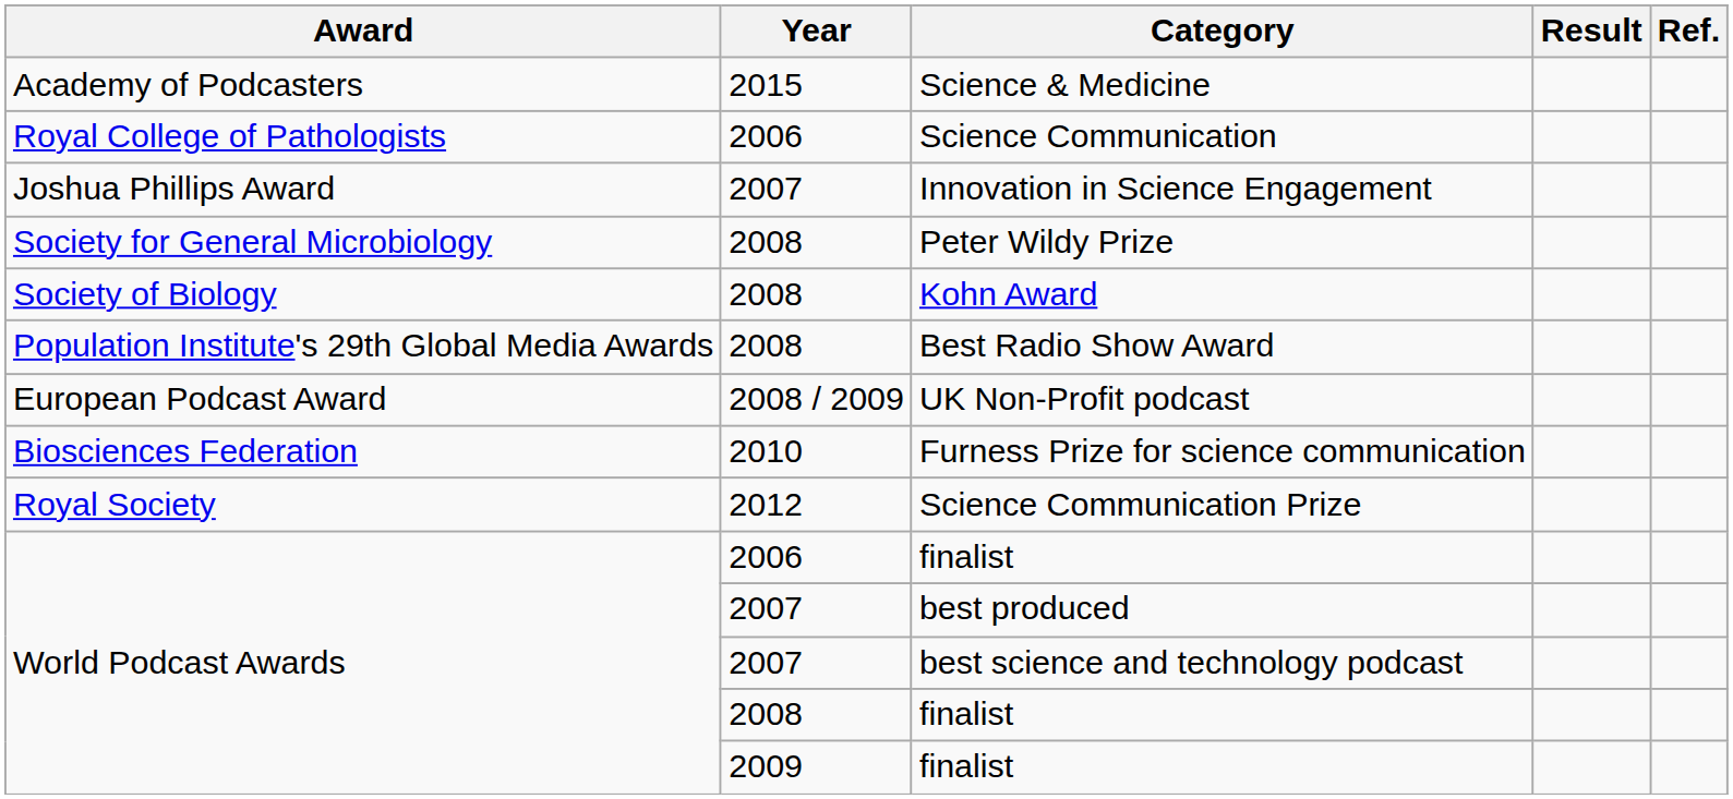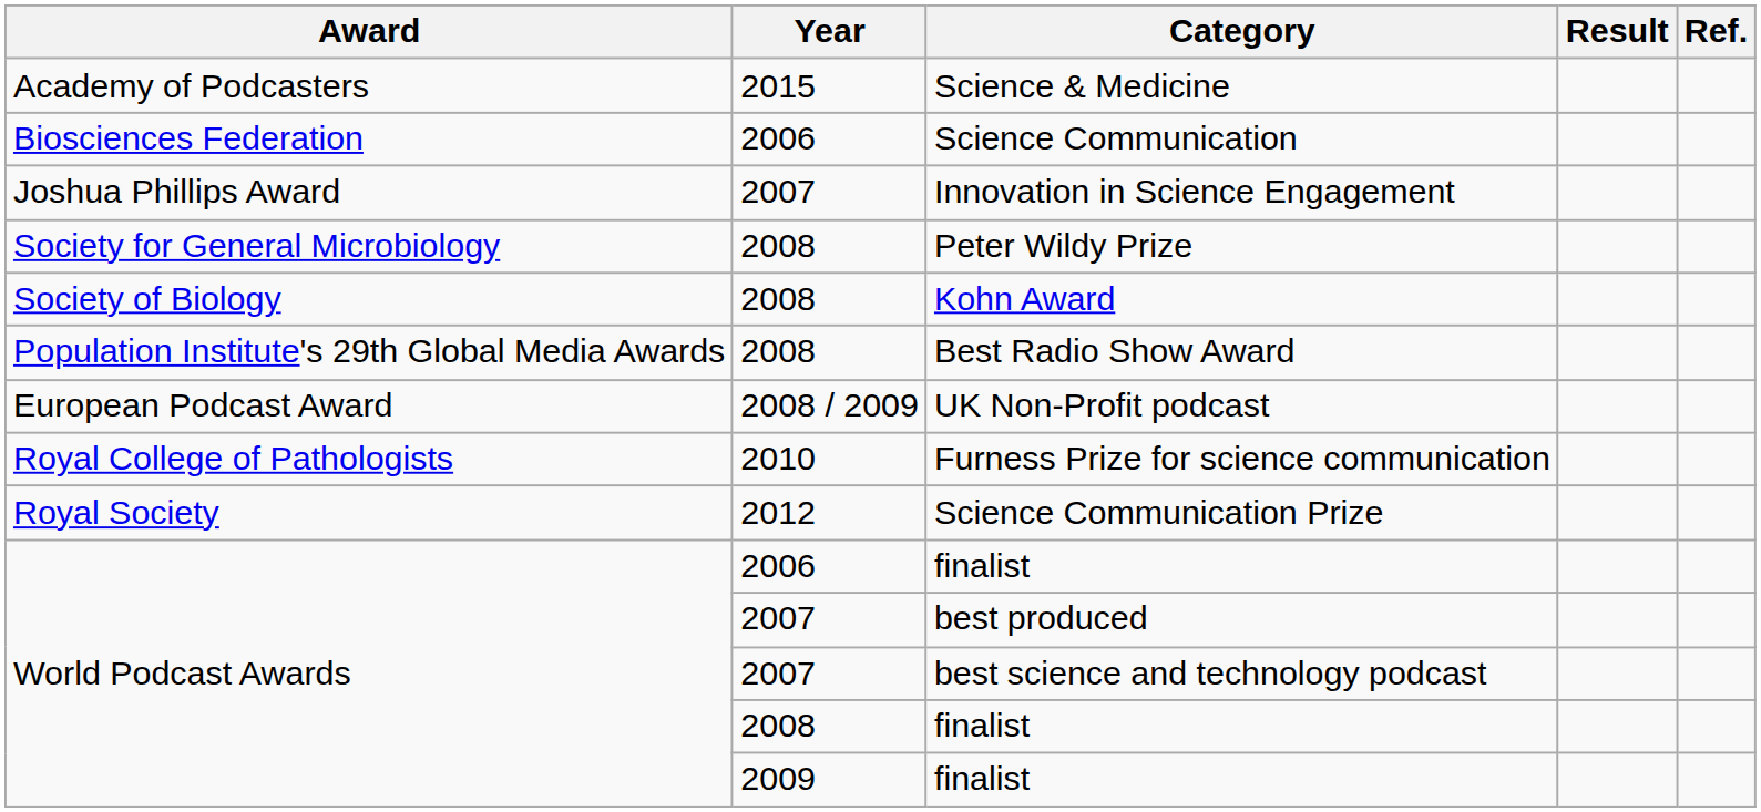Science Communication | Award: Royal College of Pathologists -> Biosciences Federation
Furness Prize for science communication | Award: Biosciences Federation -> Royal College of Pathologists
